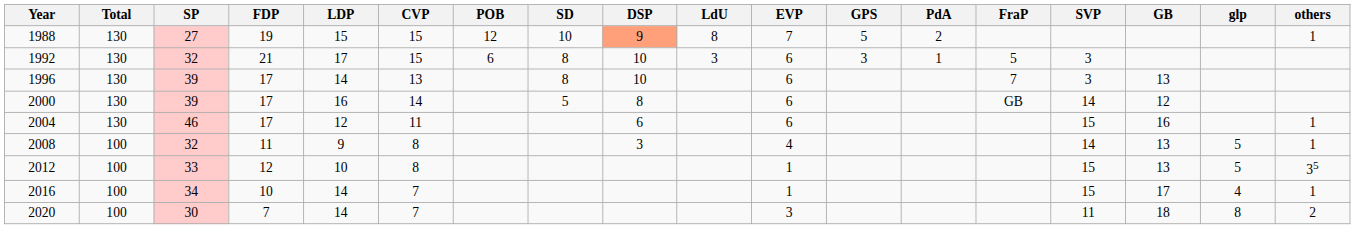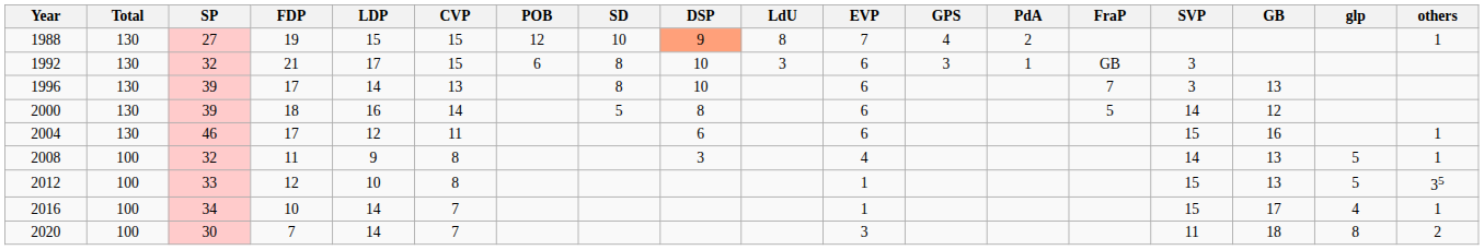1988 | GPS: 5 -> 4
1992 | FraP: 5 -> GB
2000 | FDP: 17 -> 18
2000 | FraP: GB -> 5
